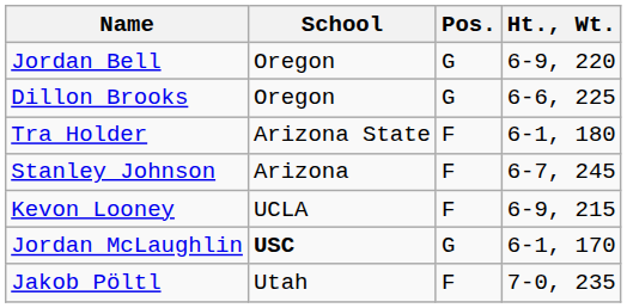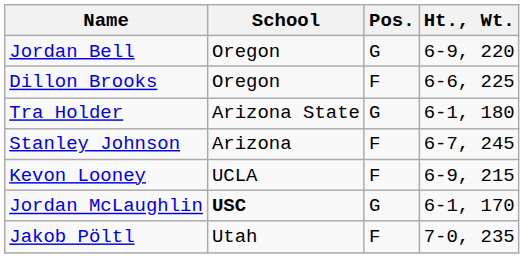Dillon Brooks | Pos.: G -> F
Tra Holder | Pos.: F -> G
